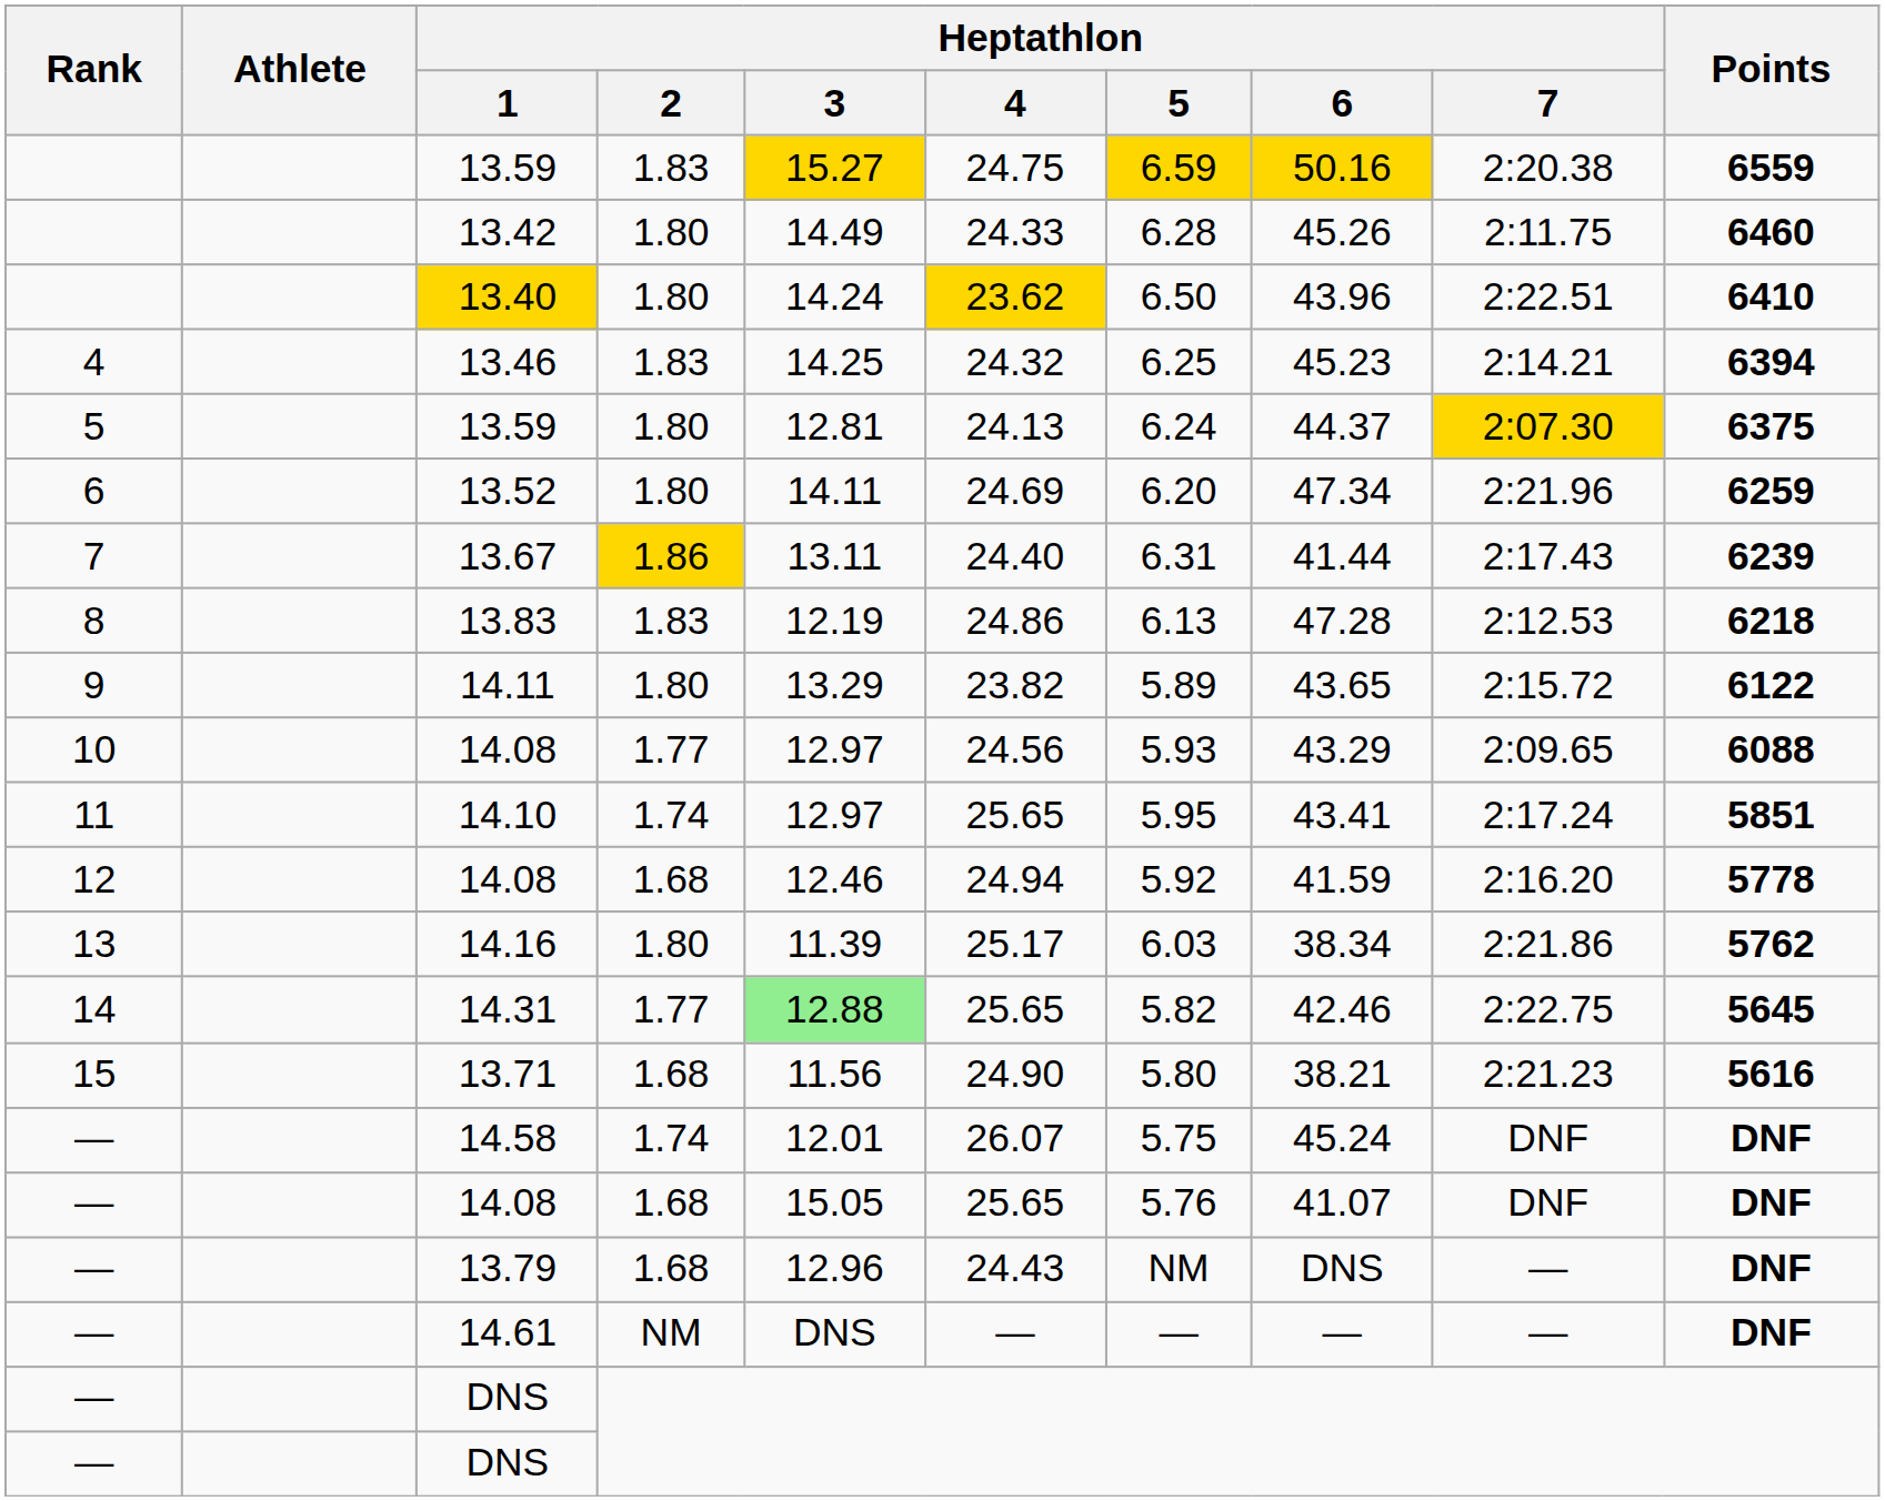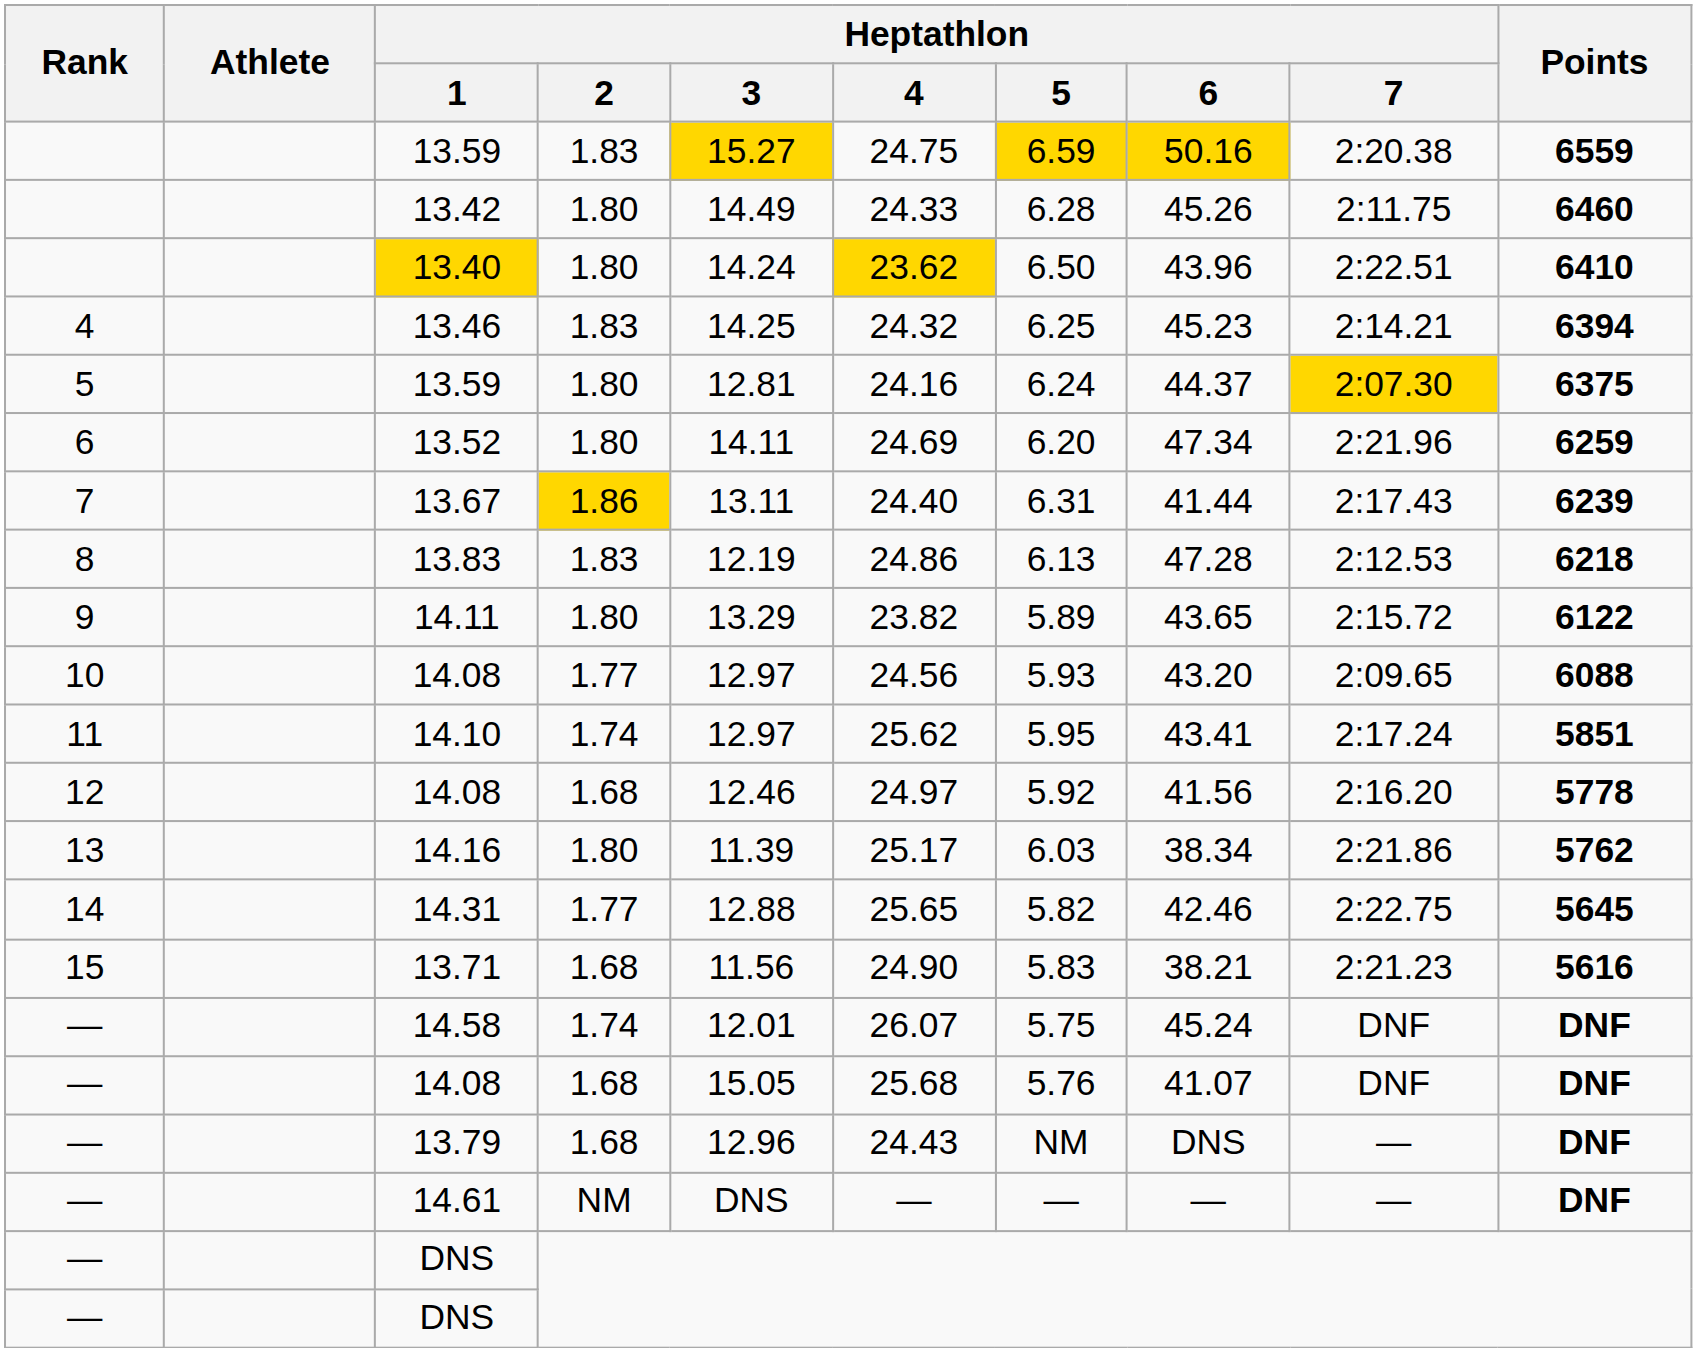5 / 13.59 | Heptathlon / 4: 24.13 -> 24.16
10 / 14.08 | Heptathlon / 6: 43.29 -> 43.20
14.10 | Heptathlon / 4: 25.65 -> 25.62
12 / 14.08 | Heptathlon / 4: 24.94 -> 24.97
12 / 14.08 | Heptathlon / 6: 41.59 -> 41.56
14.31 | Heptathlon / 3: lightgreen background -> no background
13.71 | Heptathlon / 5: 5.80 -> 5.83
— / 14.08 | Heptathlon / 4: 25.65 -> 25.68
